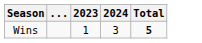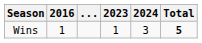+ column: 2016 | 1
